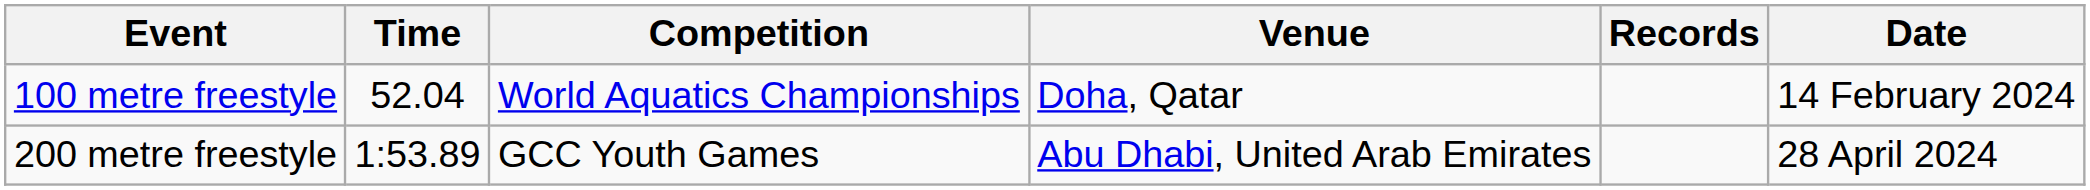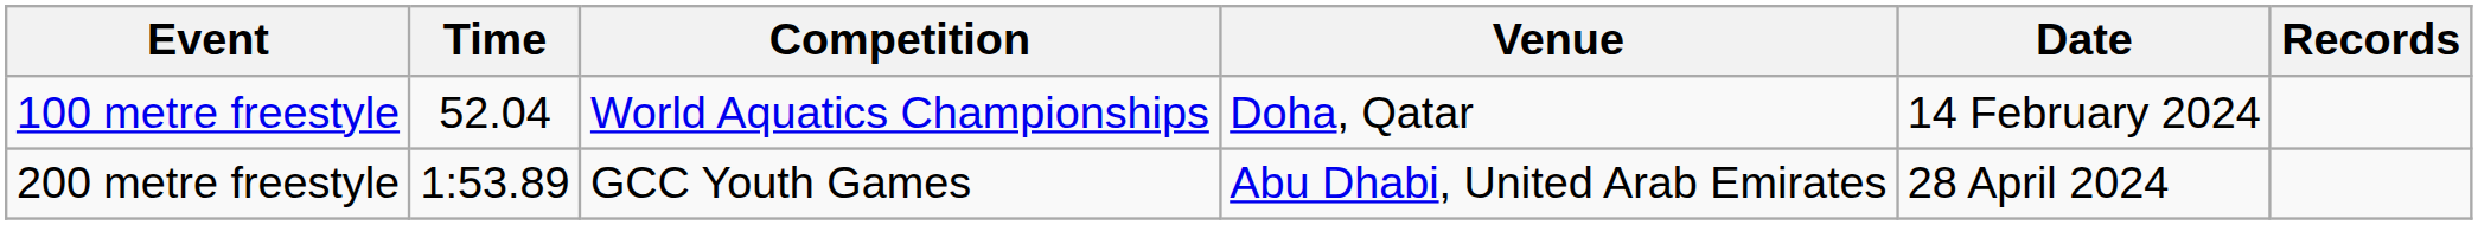columns swapped: Date <-> Records
